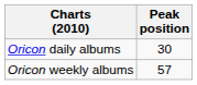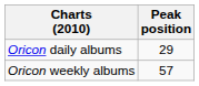Oricon daily albums | Peak position: 30 -> 29
